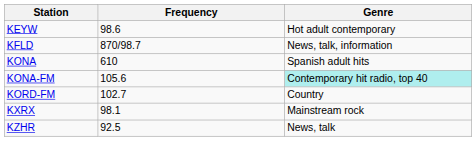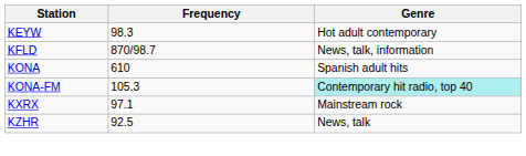KEYW | Frequency: 98.6 -> 98.3
KONA-FM | Frequency: 105.6 -> 105.3
- row: KORD-FM | 102.7 | Country
KXRX | Frequency: 98.1 -> 97.1
